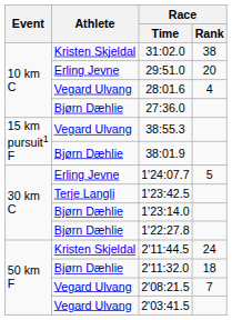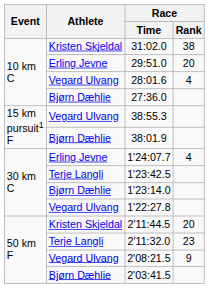1'24:07.7 | Race / Rank: 5 -> 4
1'22:27.8 | Athlete: Bjørn Dæhlie -> Vegard Ulvang
2'11:44.5 | Race / Rank: 24 -> 20
2'11:32.0 | Athlete: Bjørn Dæhlie -> Terje Langli
2'11:32.0 | Race / Rank: 18 -> 23
2'08:21.5 | Race / Rank: 7 -> 9
2'03:41.5 | Athlete: Vegard Ulvang -> Bjørn Dæhlie
